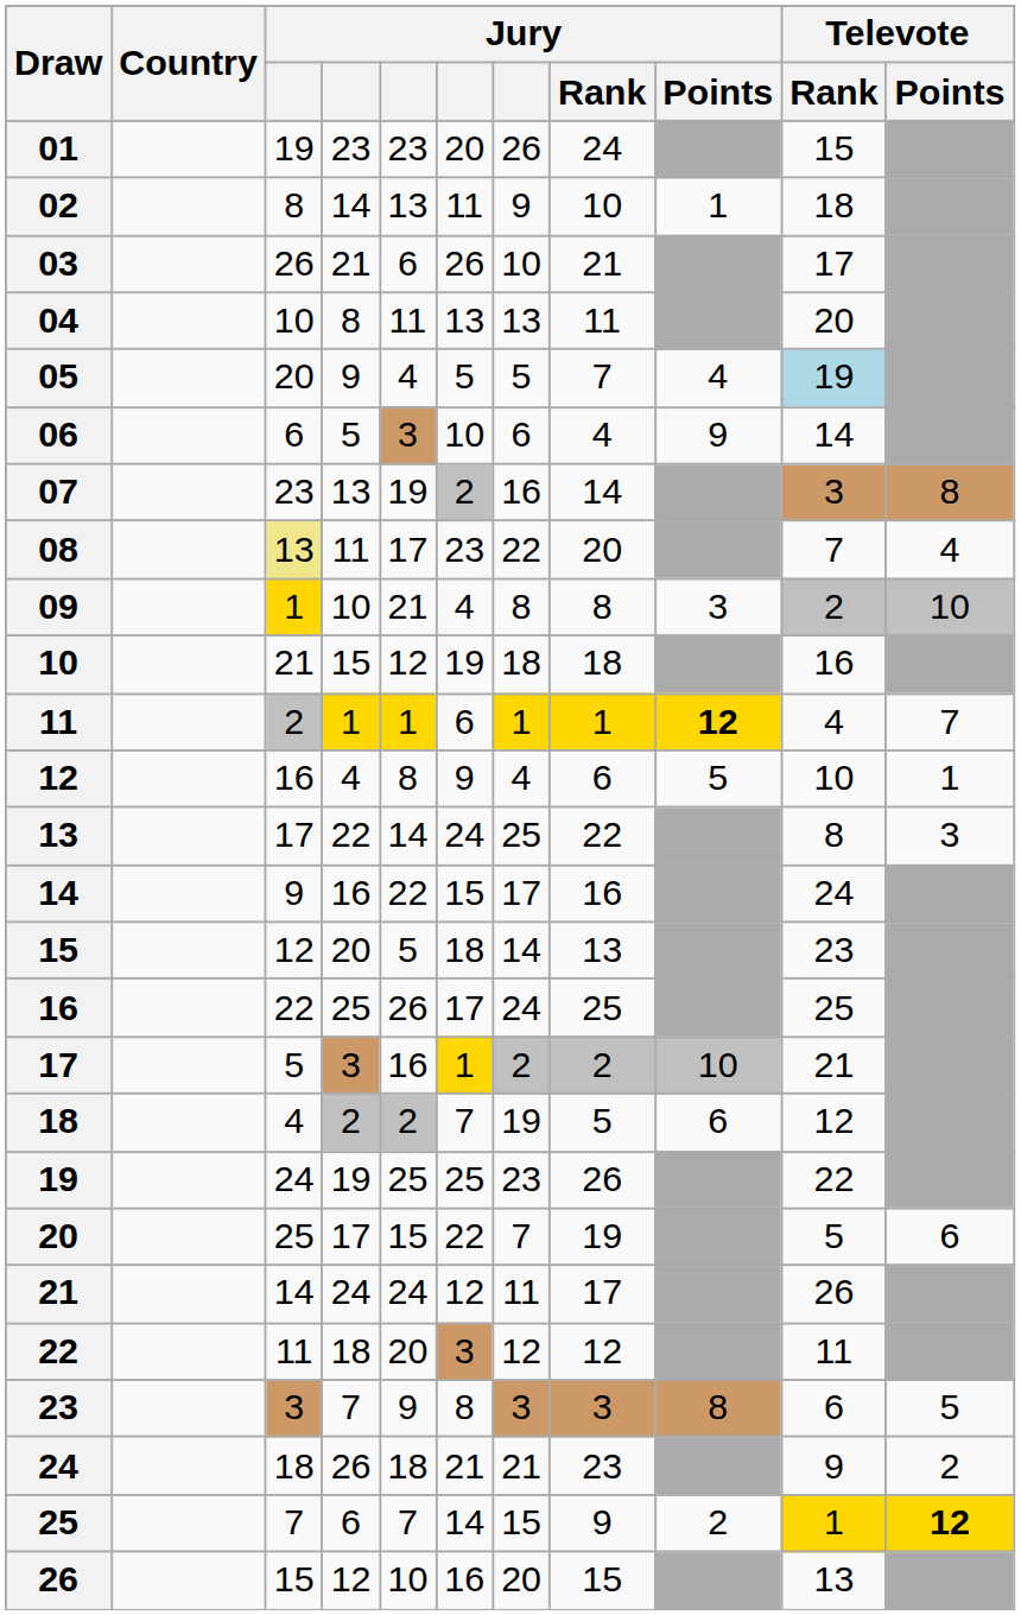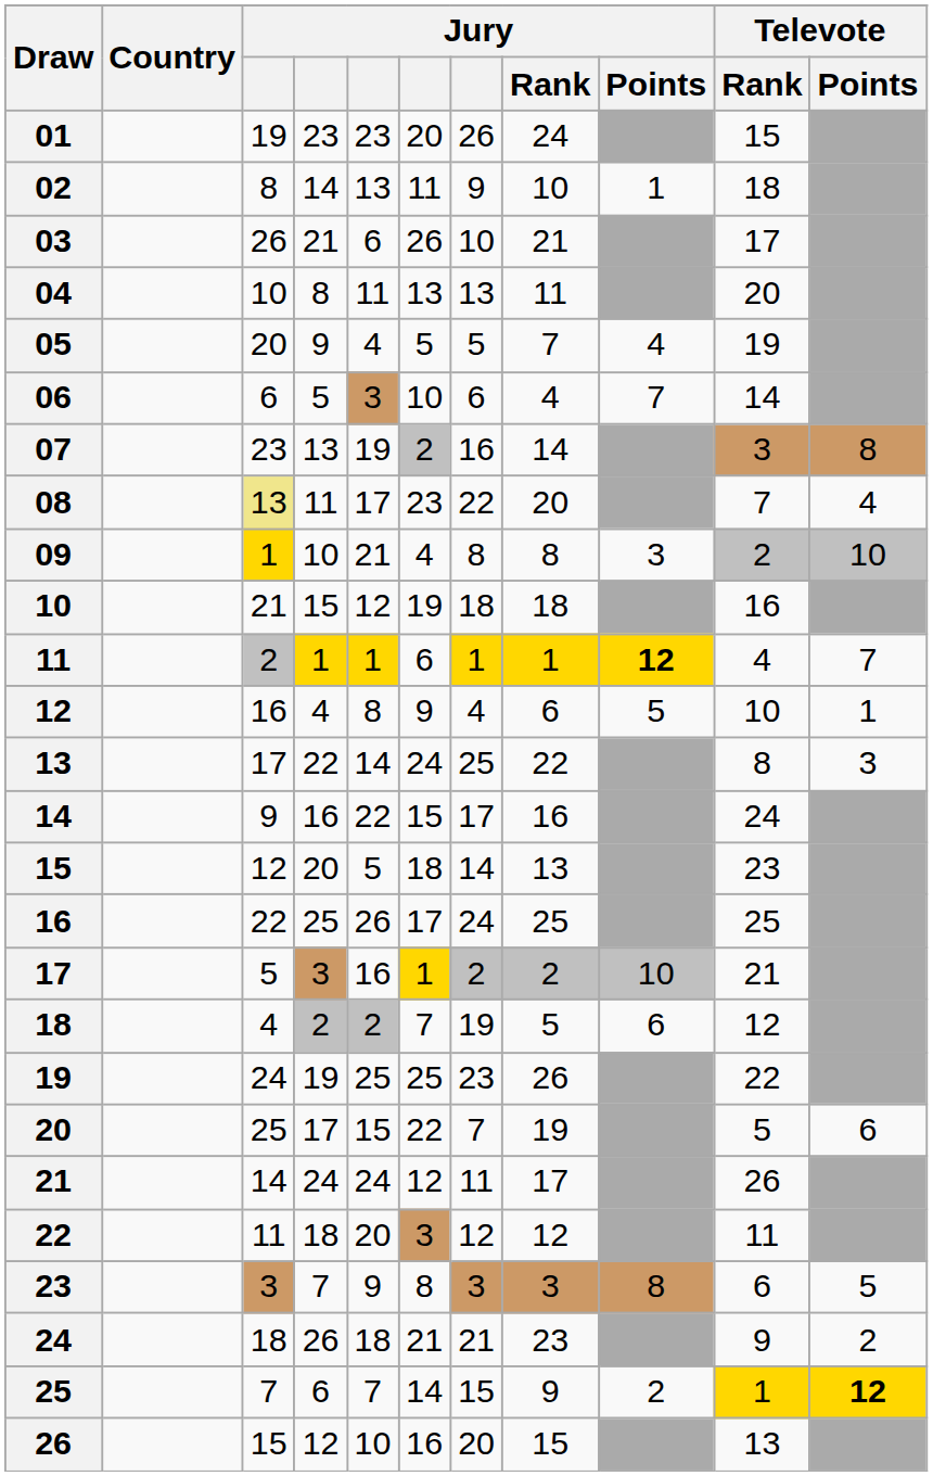05 | Televote / Rank: lightblue background -> no background
06 | Jury / Points: 9 -> 7
